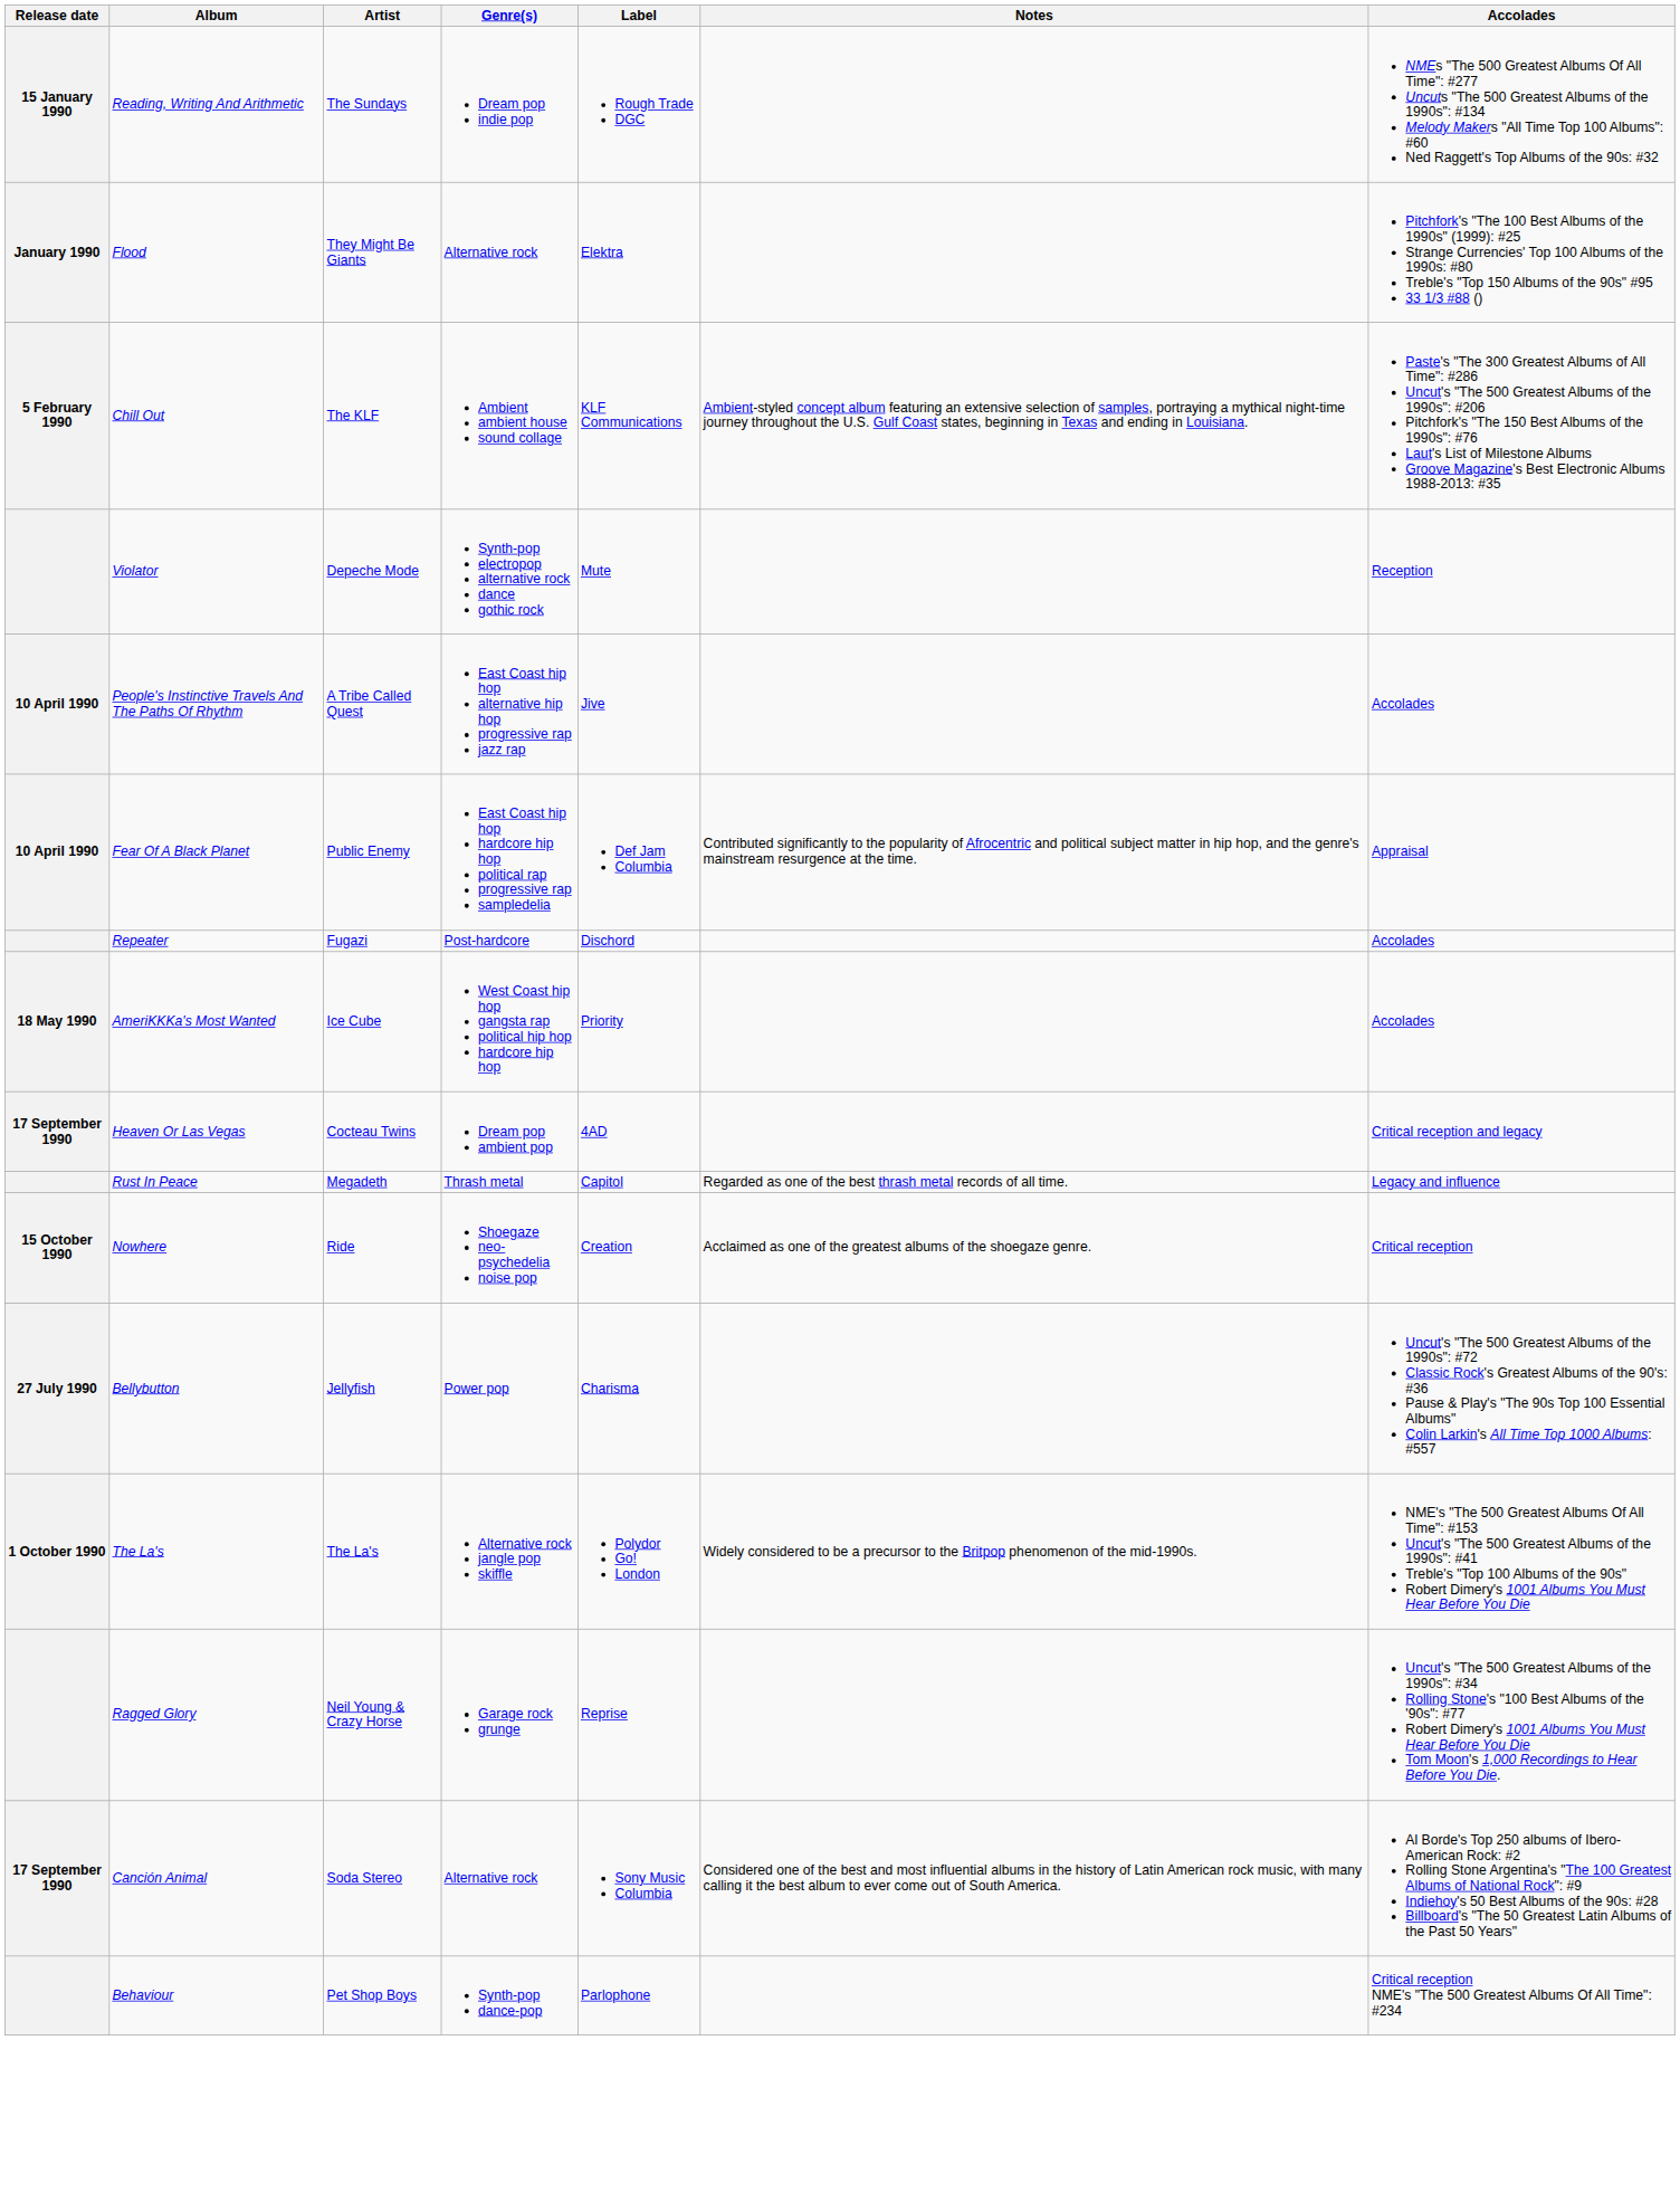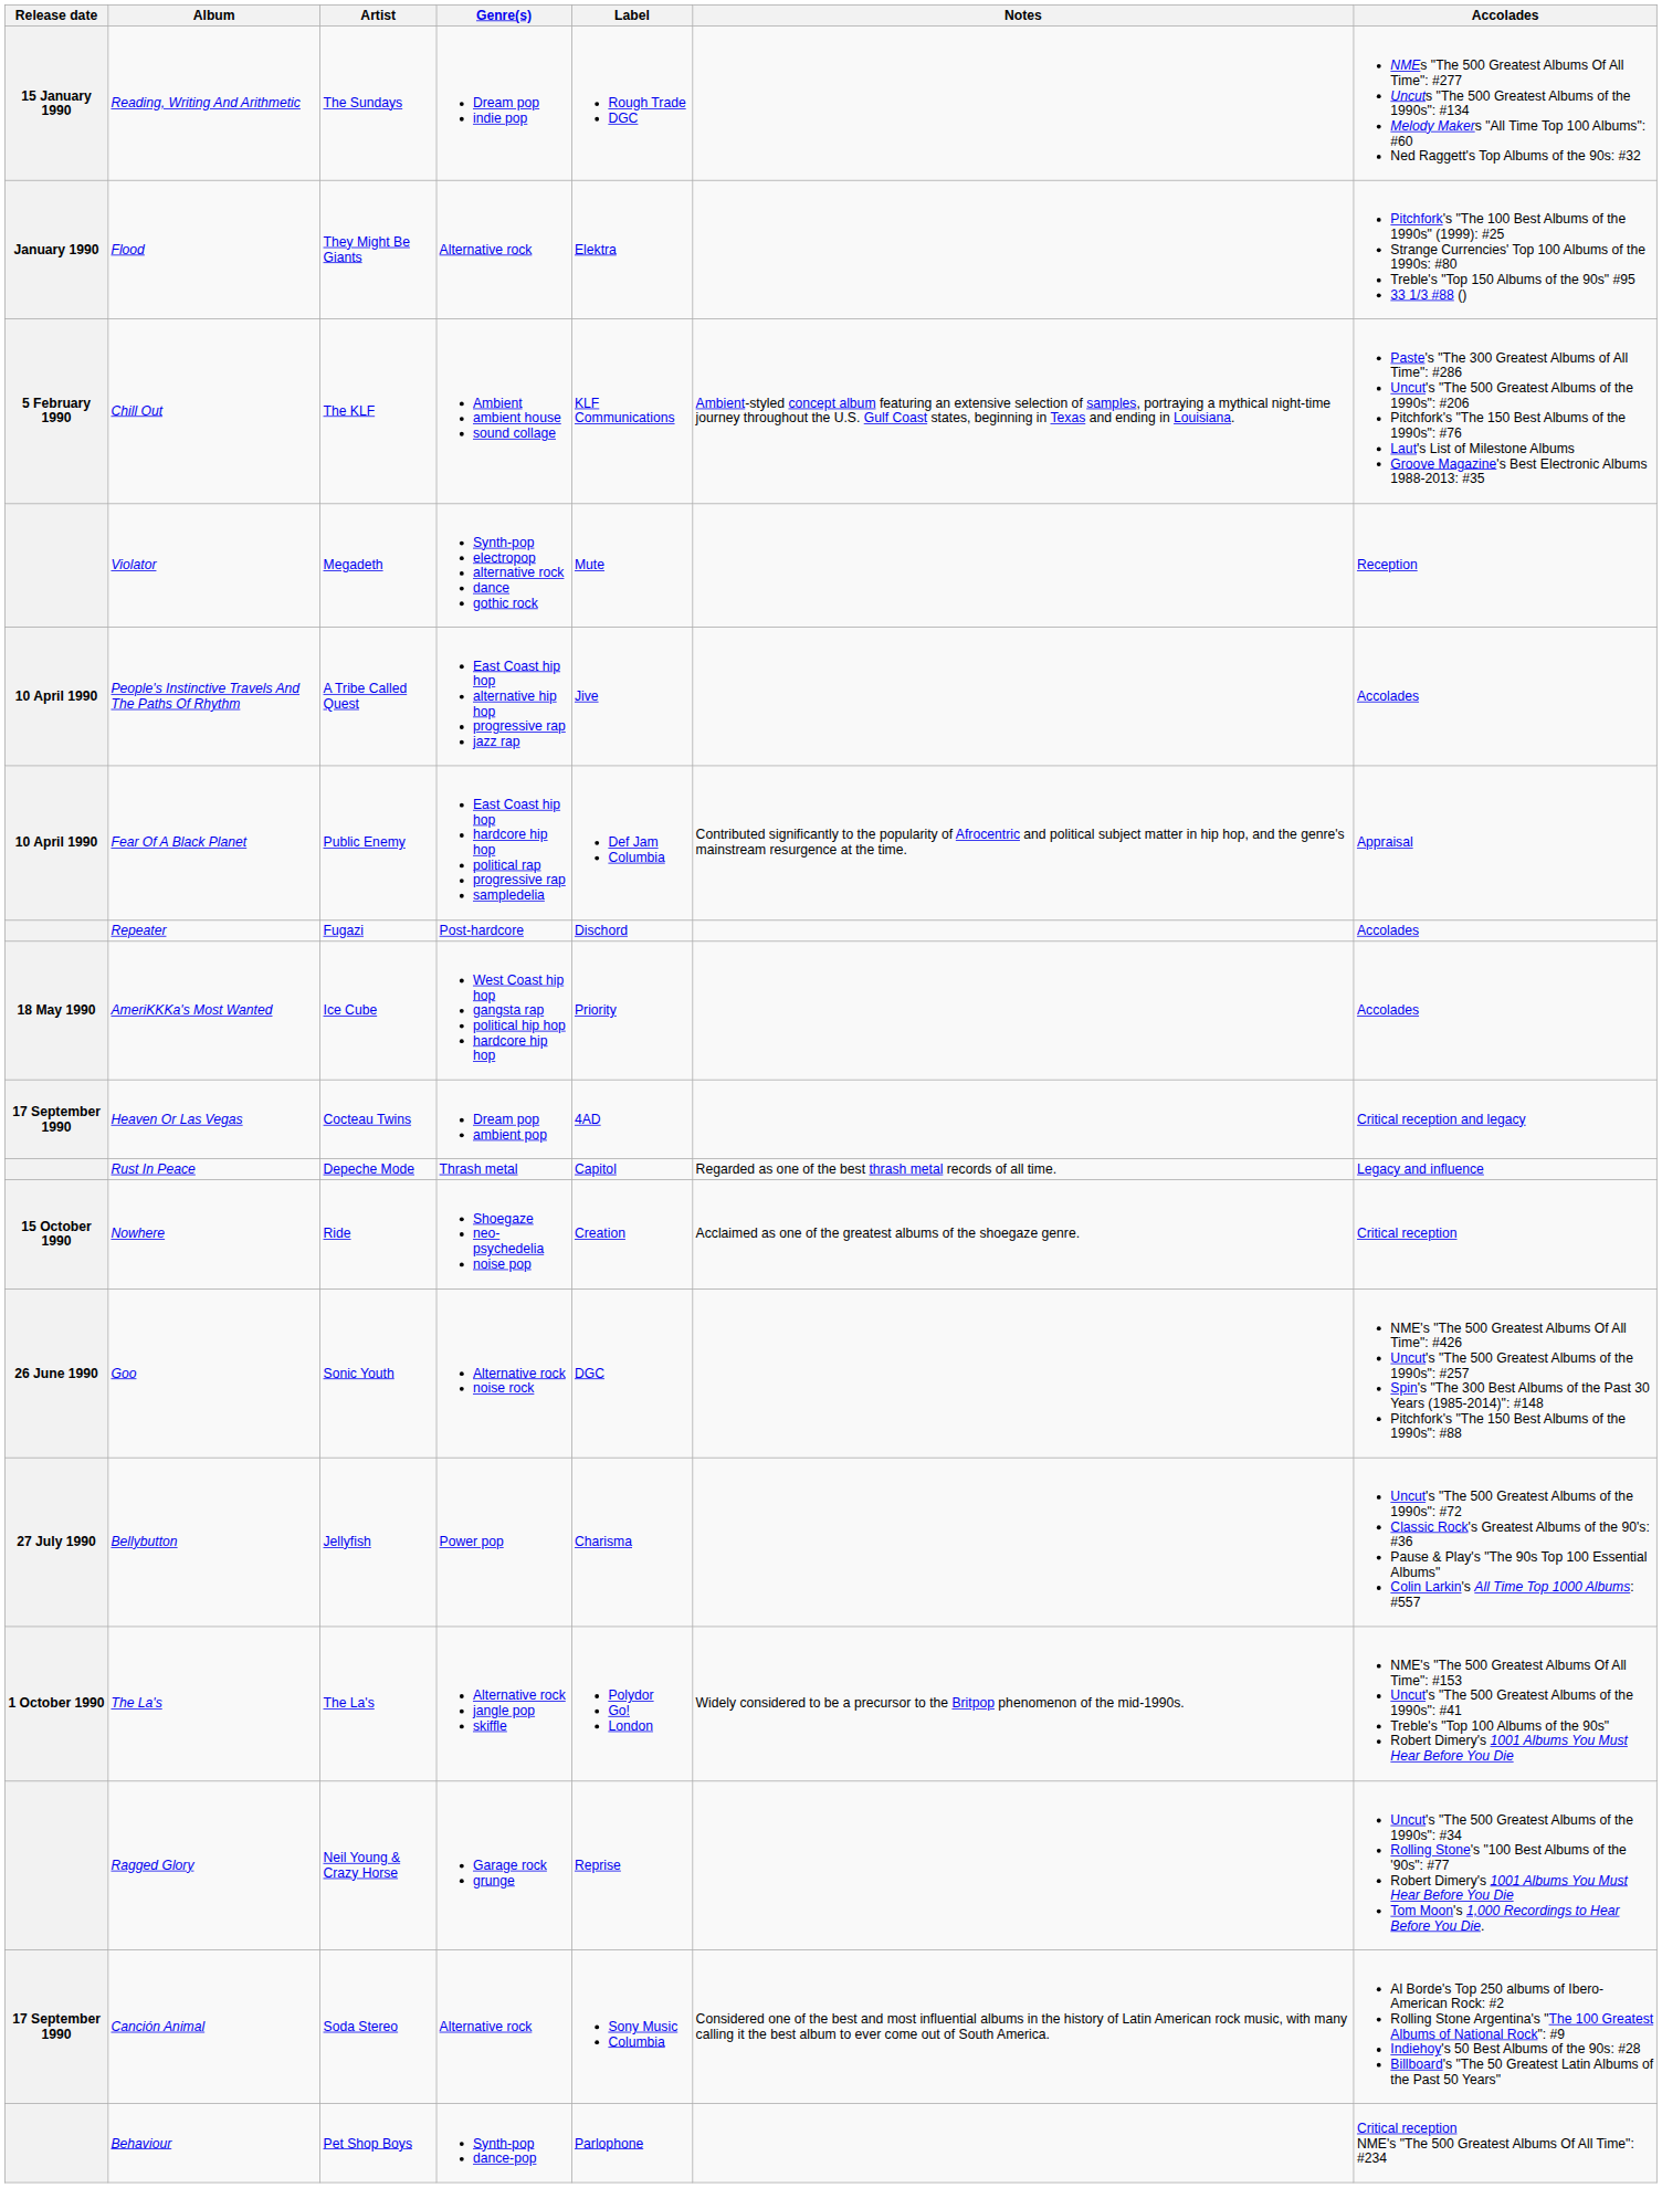Violator | Artist: Depeche Mode -> Megadeth
Rust In Peace | Artist: Megadeth -> Depeche Mode
+ row: 26 June 1990 | Goo | Sonic Youth | Alternative rock noise rock | DGC | NME's "The 500 Greatest Albums Of All Time": #426 Uncut's "The 500 Greatest Albums of the 1990s": #257 Spin's "The 300 Best Albums of the Past 30 Years (1985-2014)": #148 Pitchfork's "The 150 Best Albums of the 1990s": #88
